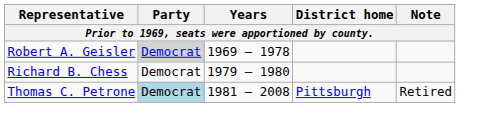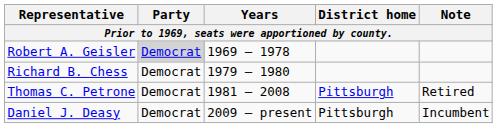Thomas C. Petrone | Party: lightblue background -> no background
+ row: Daniel J. Deasy | Democrat | 2009 – present | Pittsburgh | Incumbent
